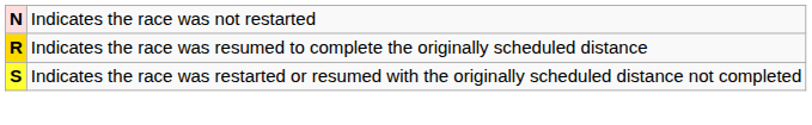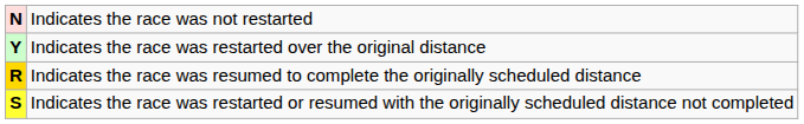+ row: Y | Indicates the race was restarted over the original distance
